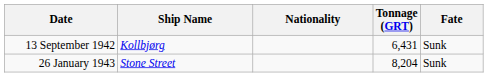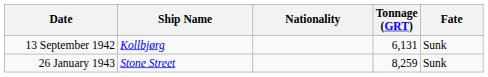13 September 1942 | Tonnage (GRT): 6,431 -> 6,131
26 January 1943 | Tonnage (GRT): 8,204 -> 8,259
